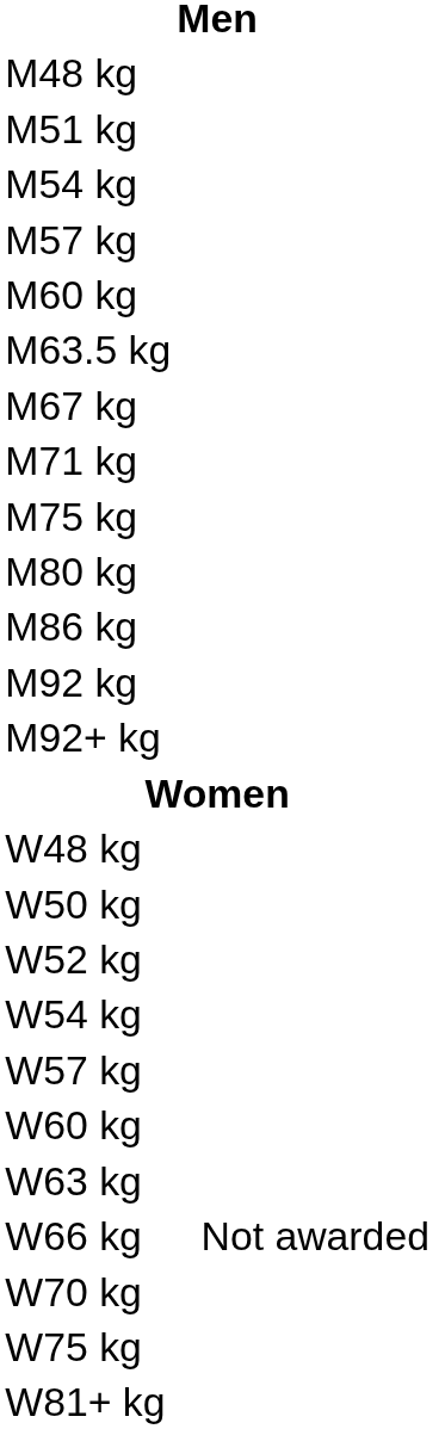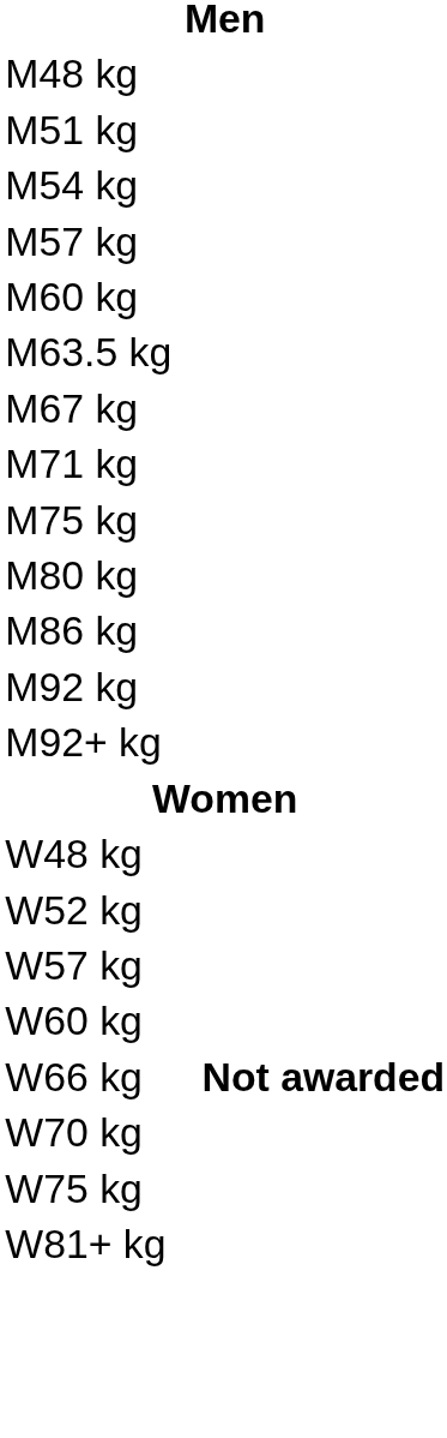- row: W50 kg
- row: W54 kg
- row: W63 kg
W66 kg | column 4: normal -> bold
